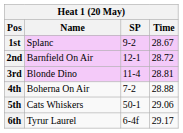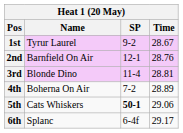1st | Name: Splanc -> Tyrur Laurel
2nd | Time: 28.72 -> 28.76
4th | Time: 28.88 -> 28.89
5th | SP: normal -> bold
6th | Name: Tyrur Laurel -> Splanc
